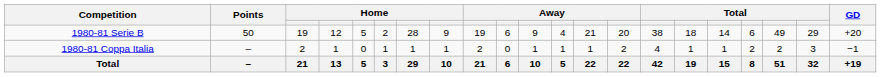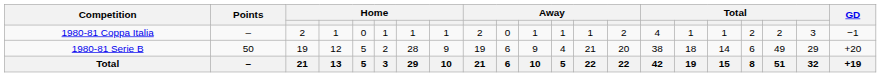rows swapped: 1980-81 Serie B <-> 1980-81 Coppa Italia
